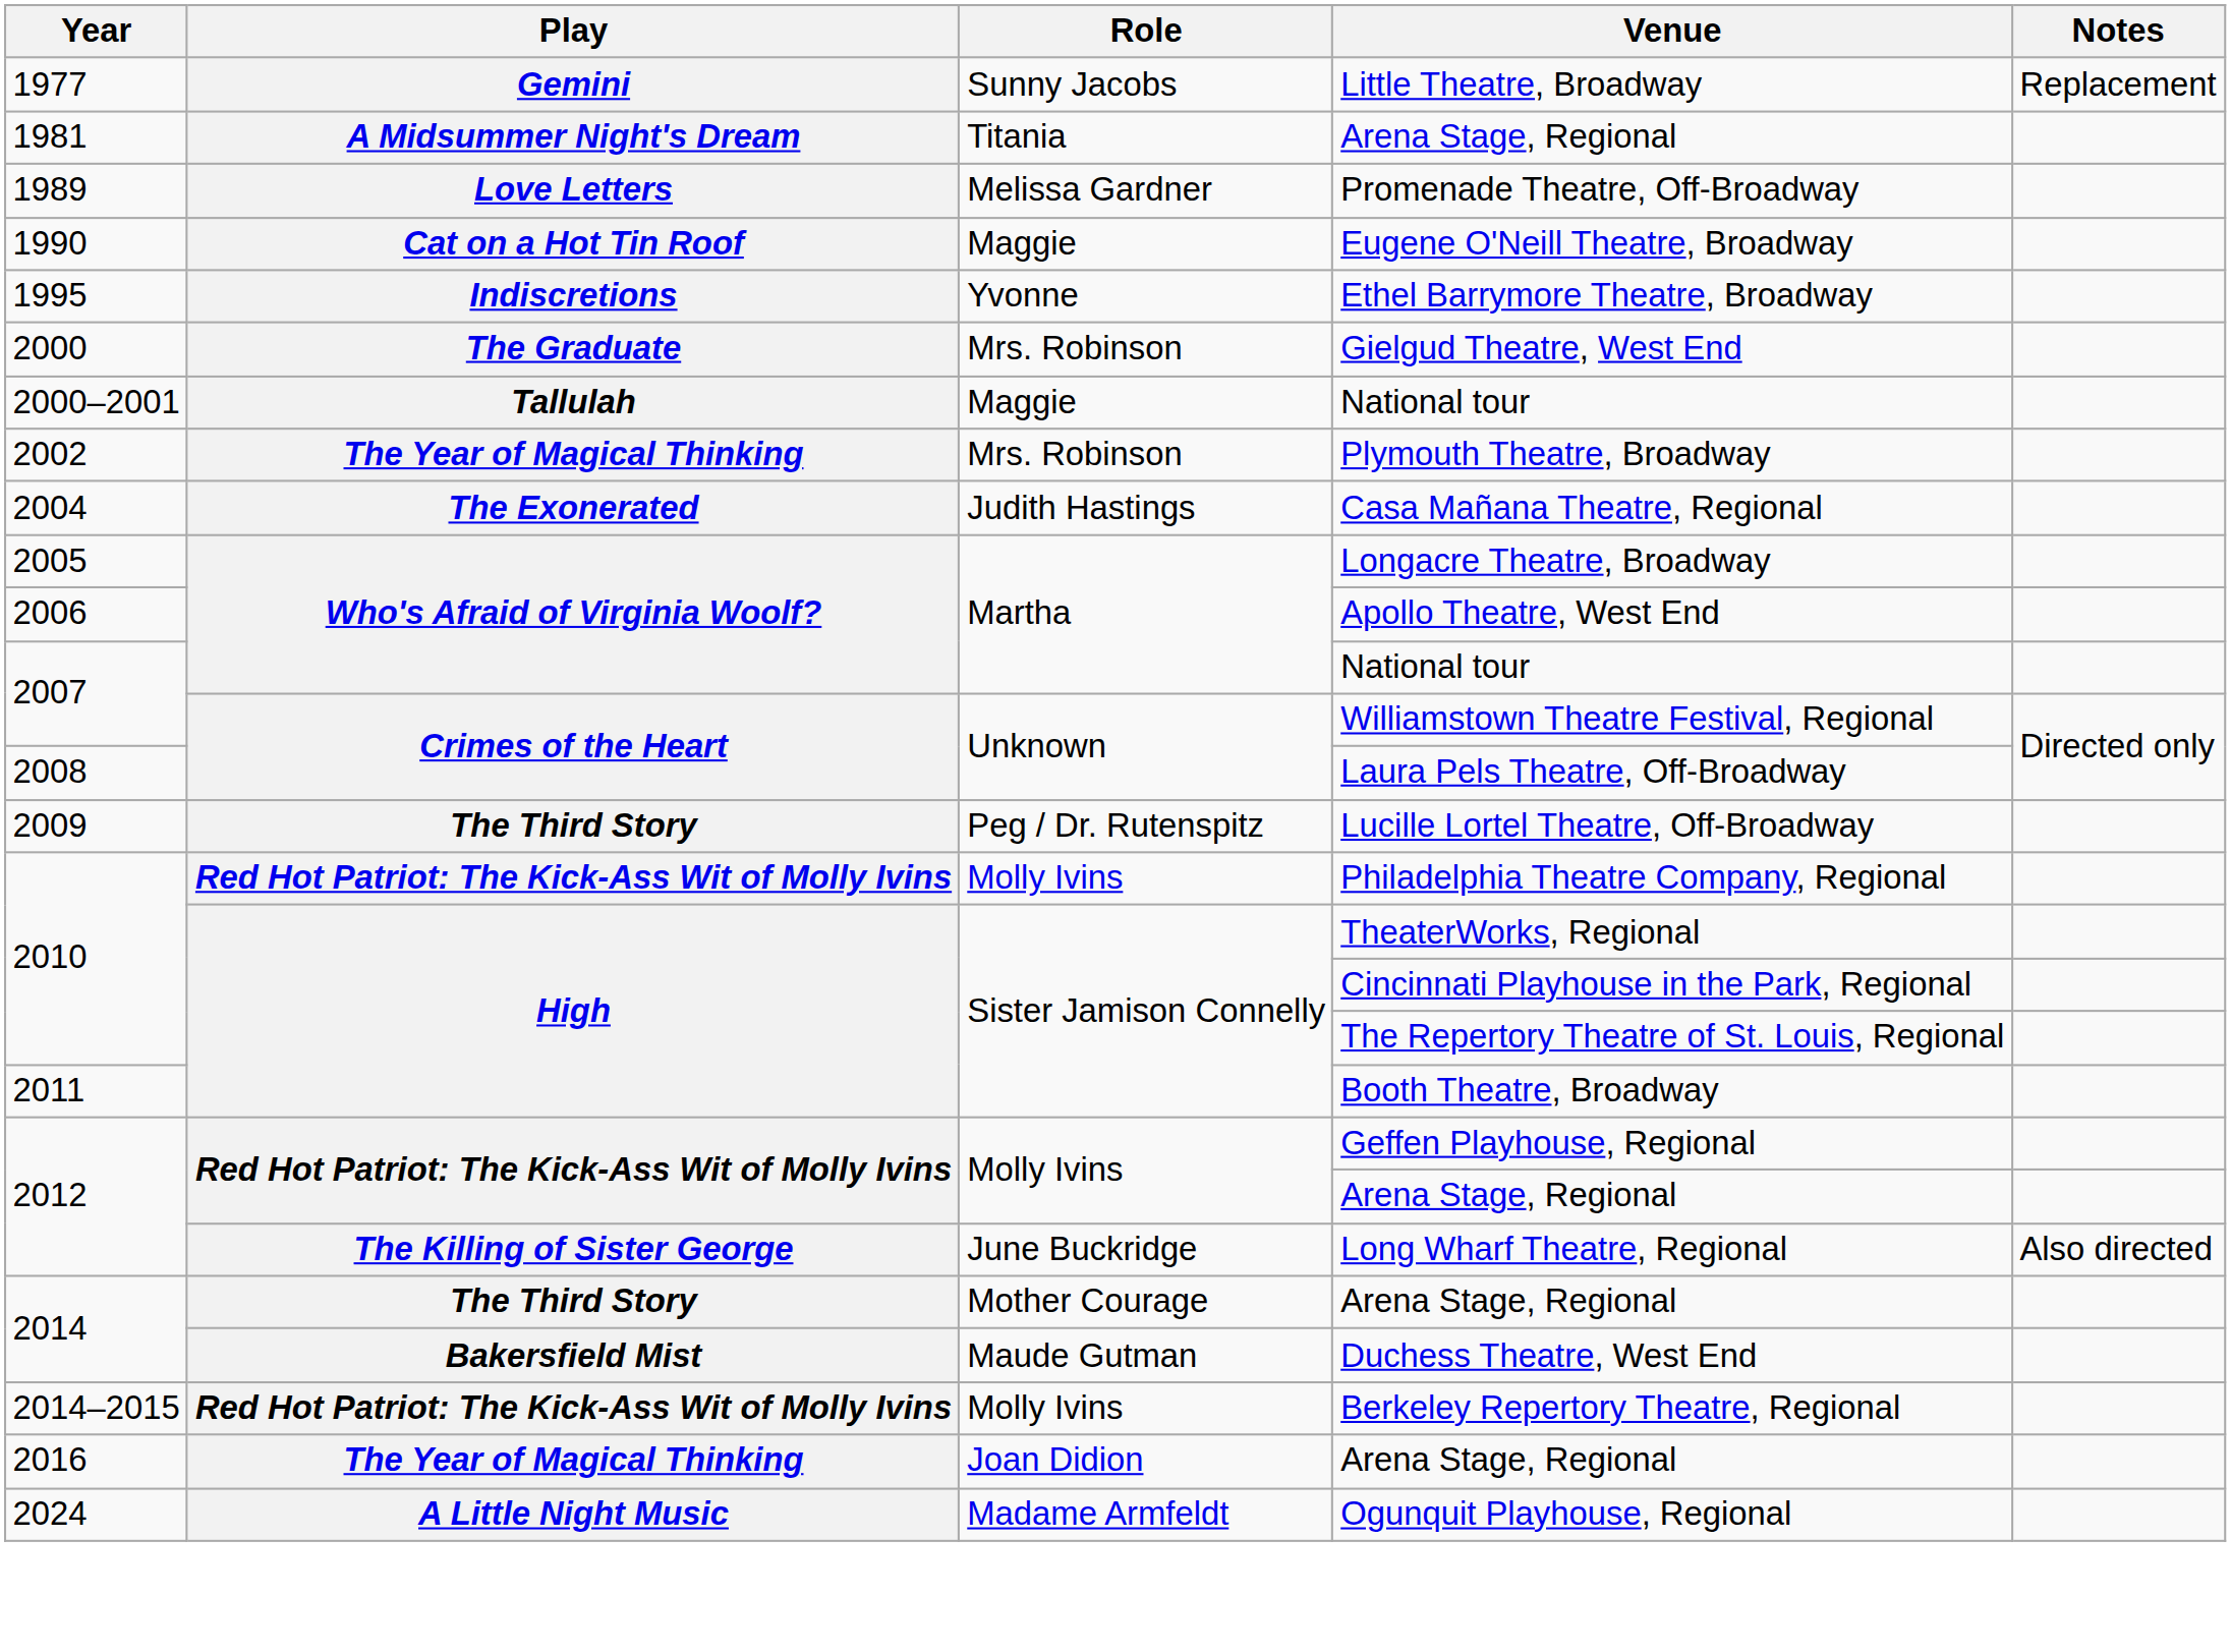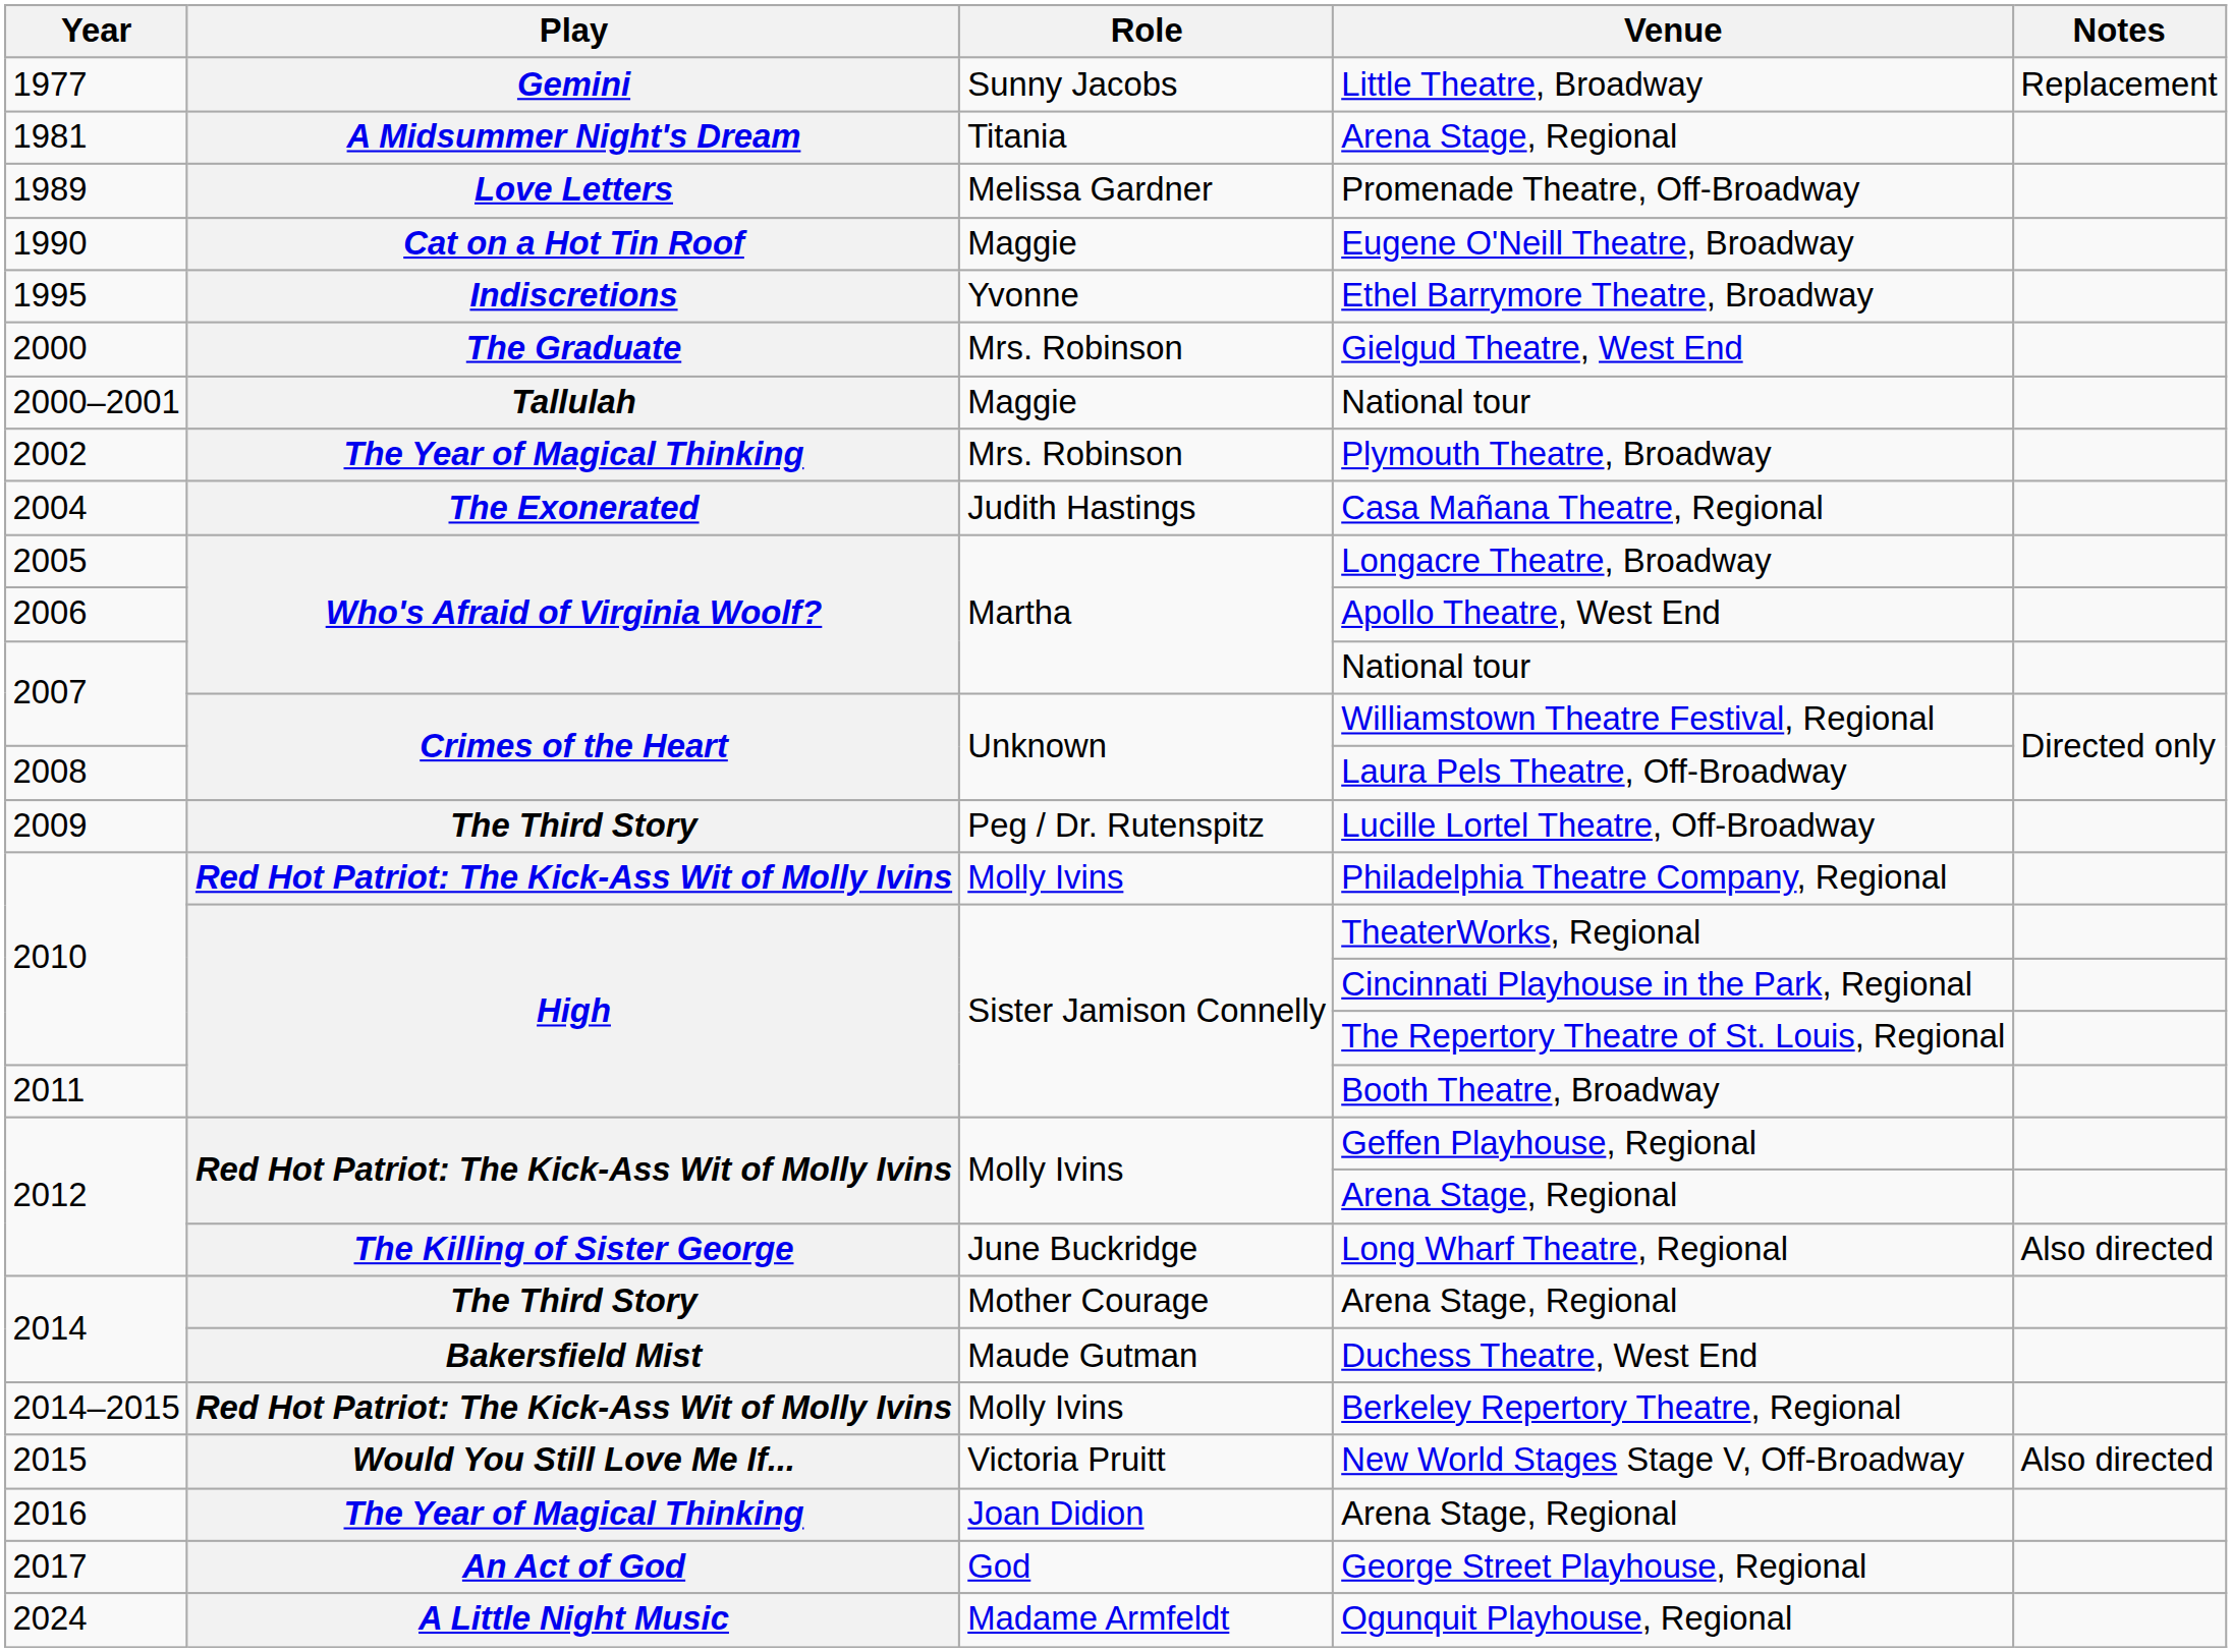+ row: 2015 | Would You Still Love Me If... | Victoria Pruitt | New World Stages Stage V, Off-Broadway | Also directed
+ row: 2017 | An Act of God | God | George Street Playhouse, Regional
